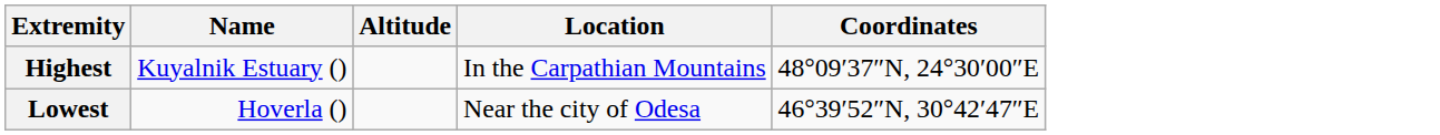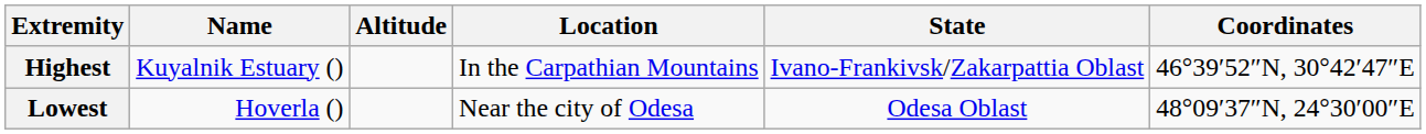+ column: State | Ivano-Frankivsk/Zakarpattia Oblast | Odesa Oblast
Highest | Coordinates: 48°09′37″N, 24°30′00″E -> 46°39′52″N, 30°42′47″E
Lowest | Coordinates: 46°39′52″N, 30°42′47″E -> 48°09′37″N, 24°30′00″E
